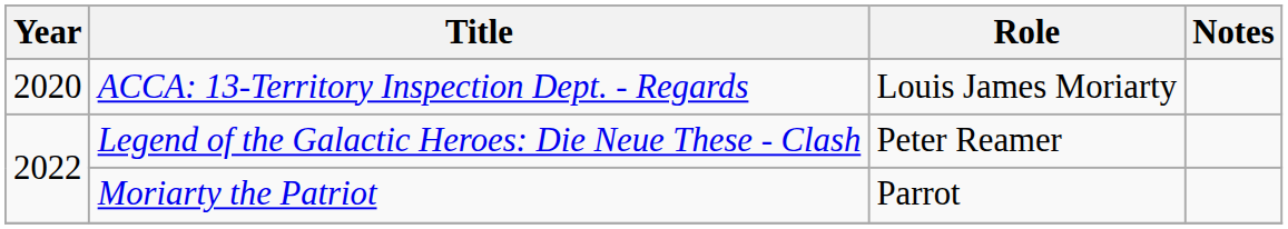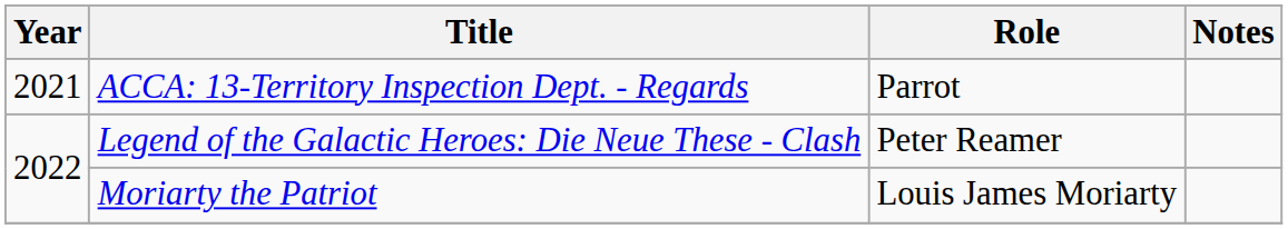ACCA: 13-Territory Inspection Dept. - Regards | Year: 2020 -> 2021
ACCA: 13-Territory Inspection Dept. - Regards | Role: Louis James Moriarty -> Parrot
Moriarty the Patriot | Role: Parrot -> Louis James Moriarty
